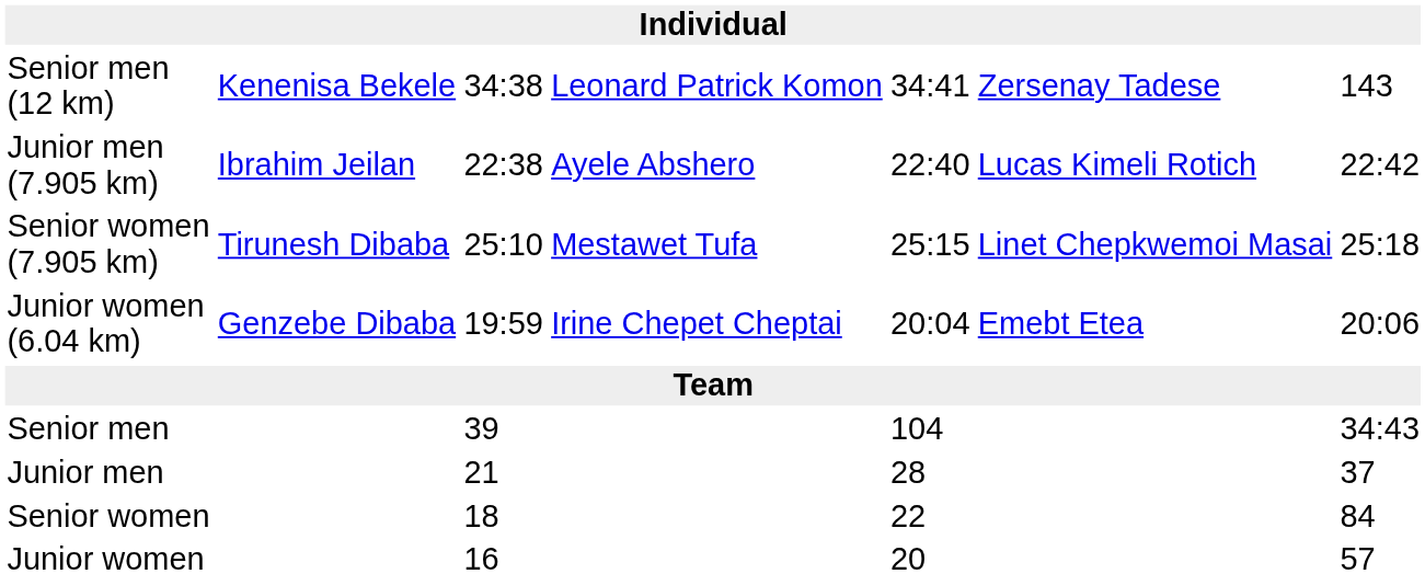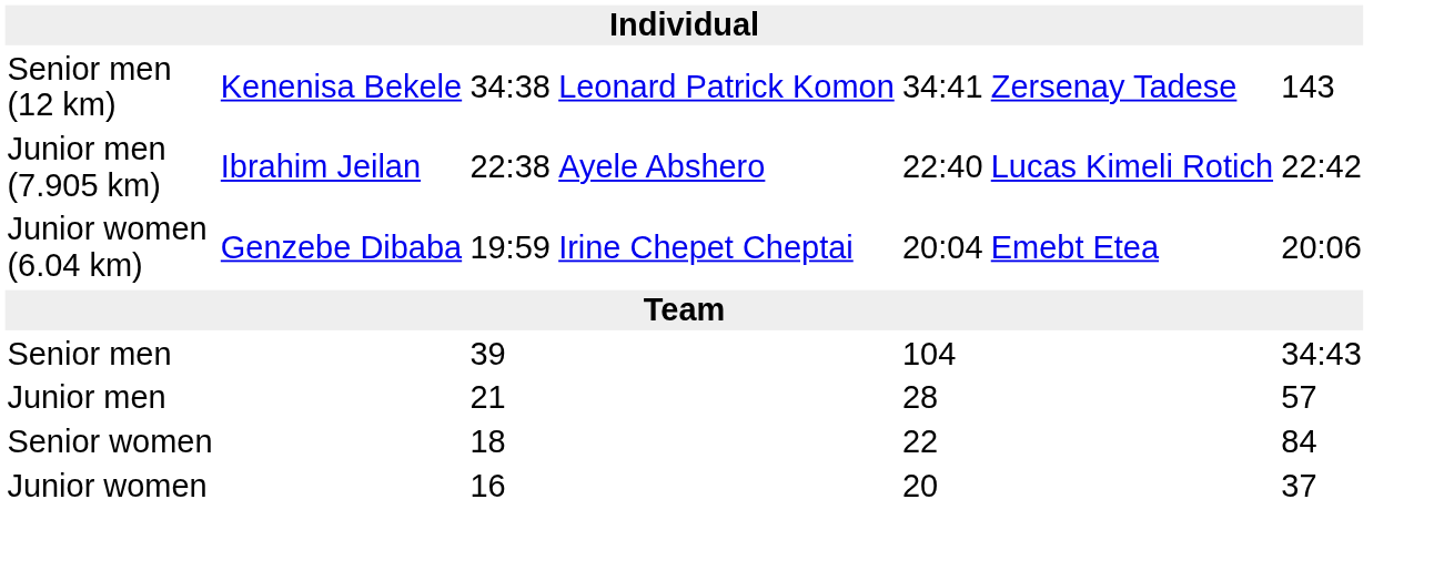- row: Senior women (7.905 km) | Tirunesh Dibaba | 25:10 | Mestawet Tufa | 25:15 | Linet Chepkwemoi Masai | 25:18
Junior men | column 7: 37 -> 57
Junior women | column 7: 57 -> 37
